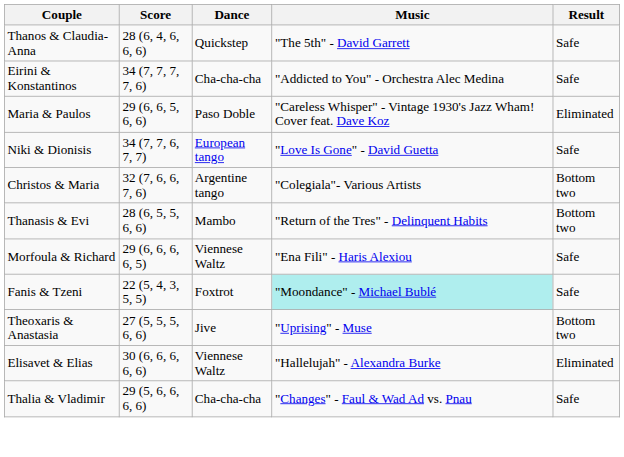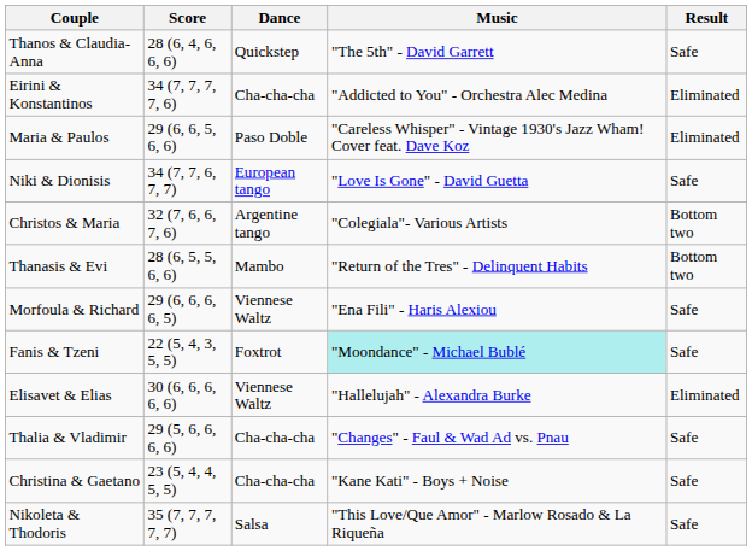Eirini & Konstantinos | Result: Safe -> Eliminated
- row: Theoxaris & Anastasia | 27 (5, 5, 5, 6, 6) | Jive | "Uprising" - Muse | Bottom two
+ row: Christina & Gaetano | 23 (5, 4, 4, 5, 5) | Cha-cha-cha | "Kane Kati" - Boys + Noise | Safe
+ row: Nikoleta & Thodoris | 35 (7, 7, 7, 7, 7) | Salsa | "This Love/Que Amor" - Marlow Rosado & La Riqueña | Safe
